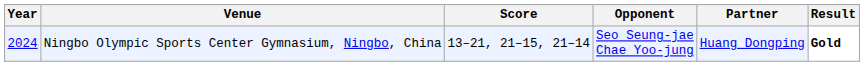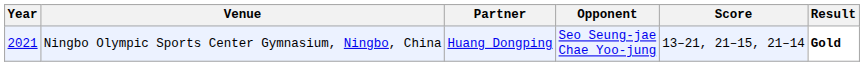columns swapped: Partner <-> Score
Ningbo Olympic Sports Center Gymnasium, Ningbo, China | Year: 2024 -> 2021
